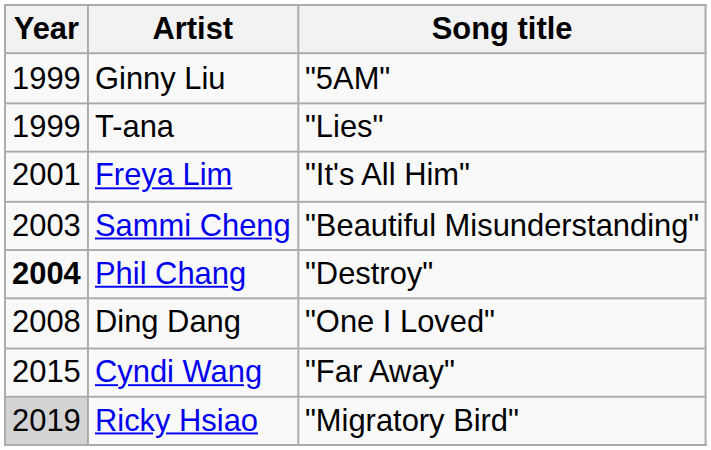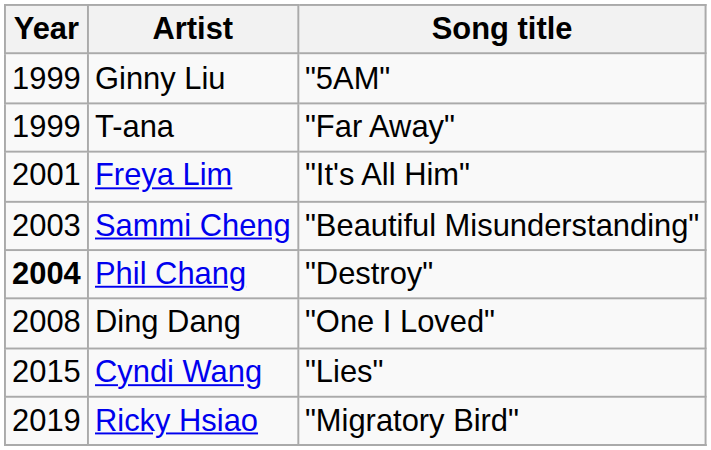T-ana | Song title: "Lies" -> "Far Away"
Cyndi Wang | Song title: "Far Away" -> "Lies"
Ricky Hsiao | Year: lightgrey background -> no background
